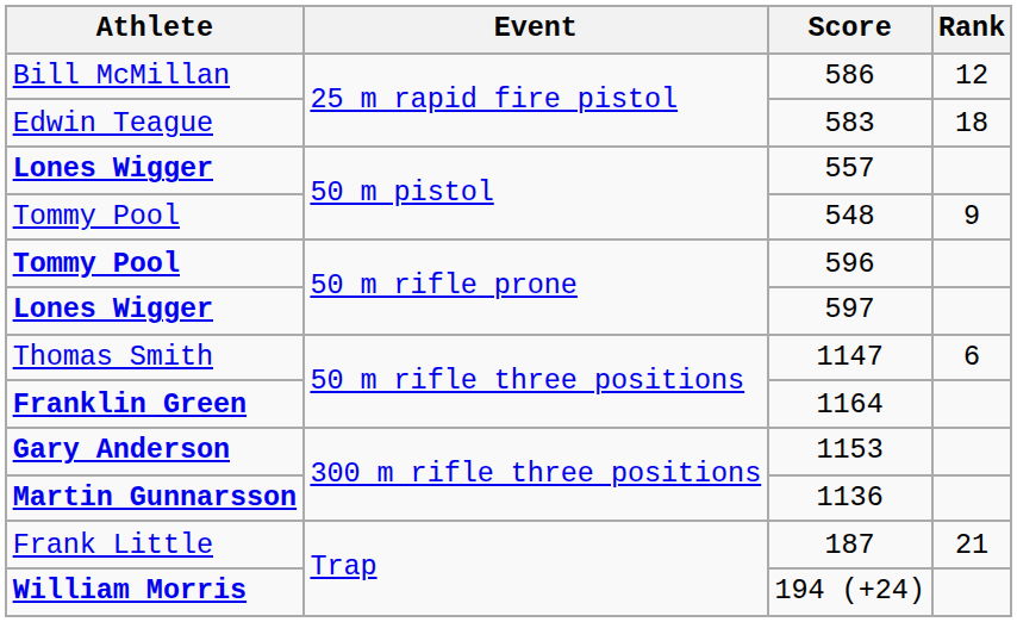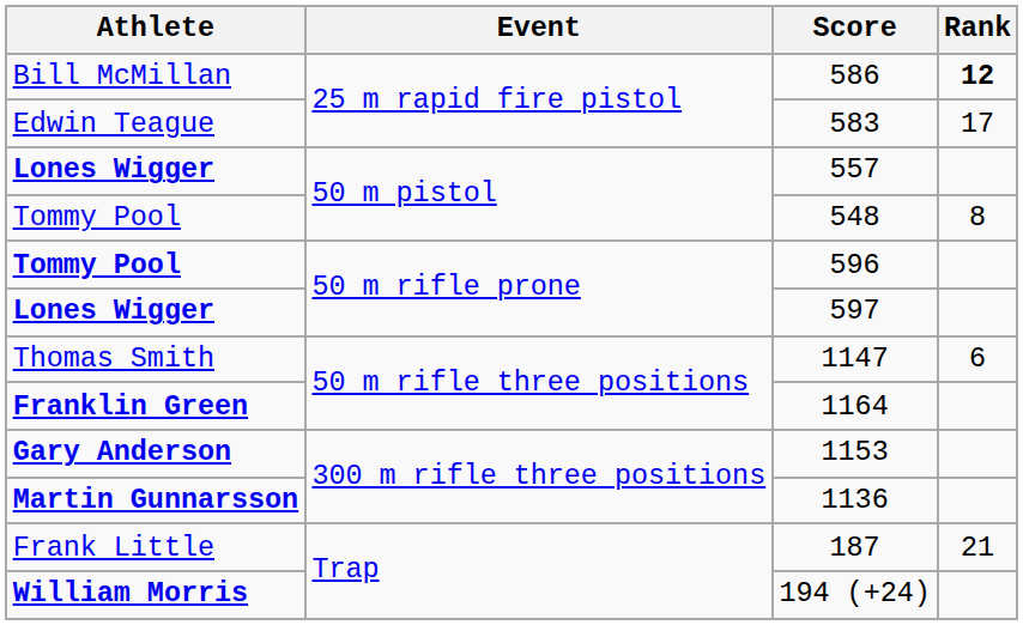586 | Rank: normal -> bold
583 | Rank: 18 -> 17
548 | Rank: 9 -> 8
